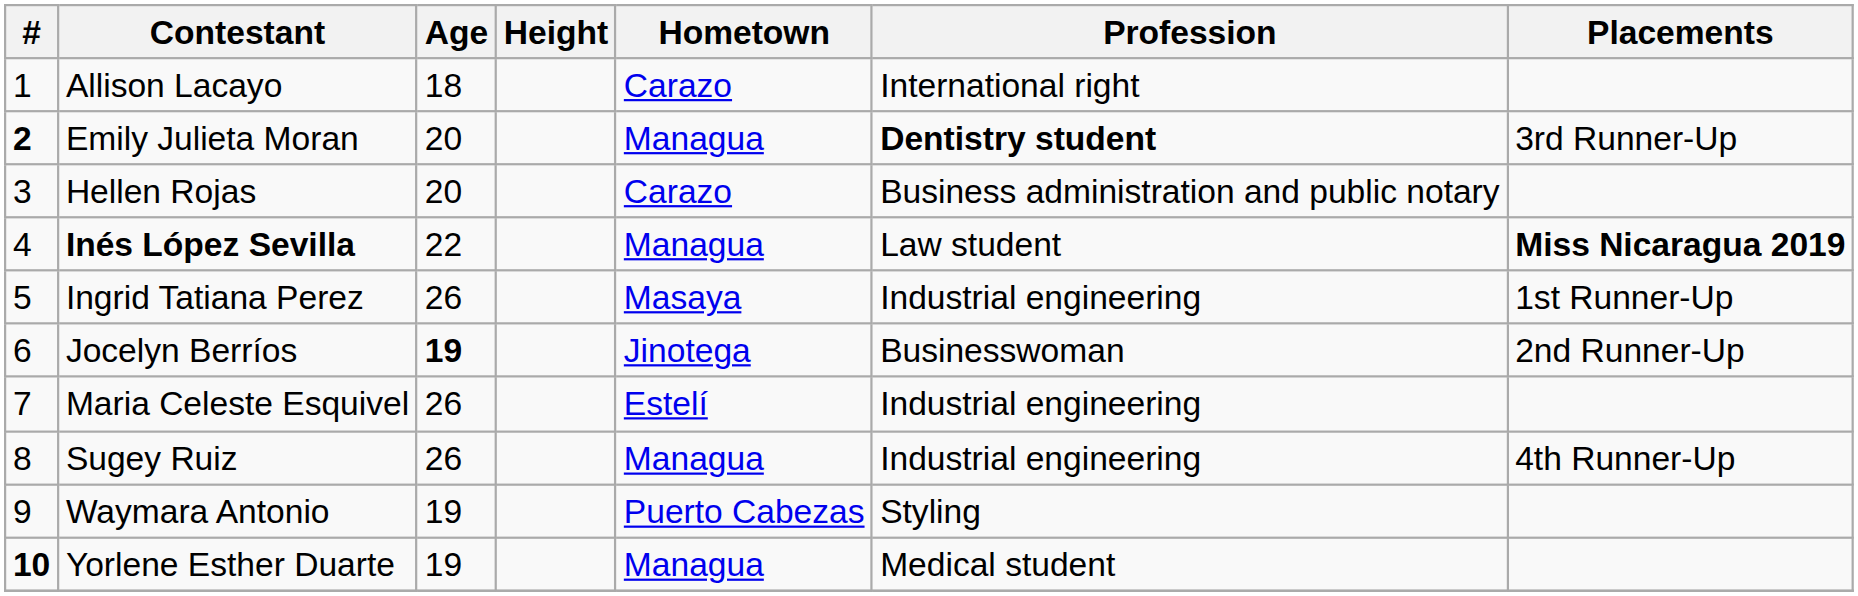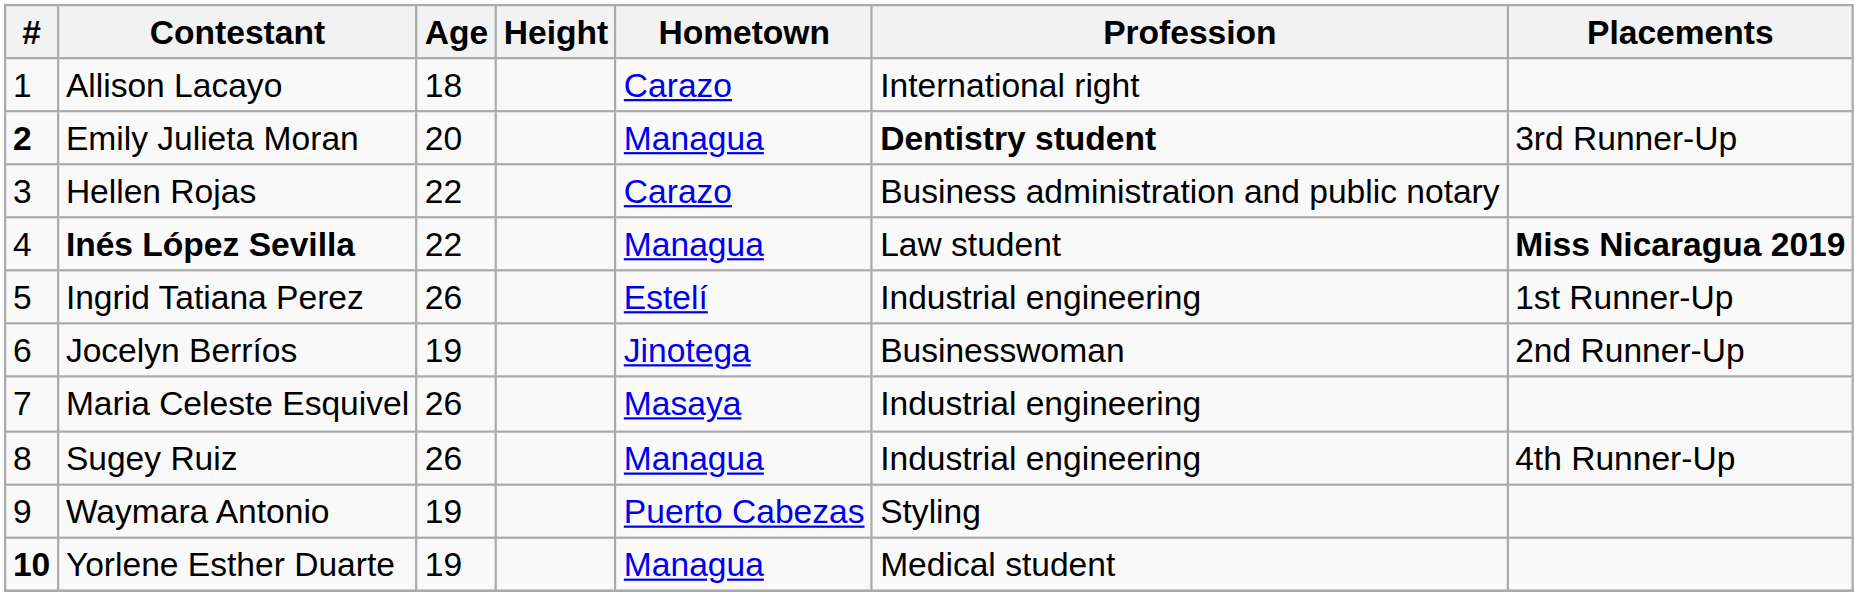Hellen Rojas | Age: 20 -> 22
Ingrid Tatiana Perez | Hometown: Masaya -> Estelí
Jocelyn Berríos | Age: bold -> normal
Maria Celeste Esquivel | Hometown: Estelí -> Masaya
